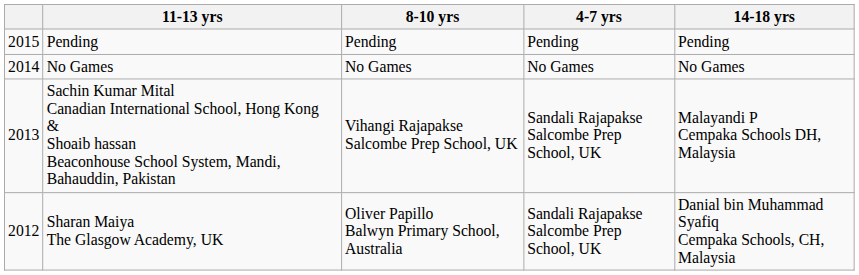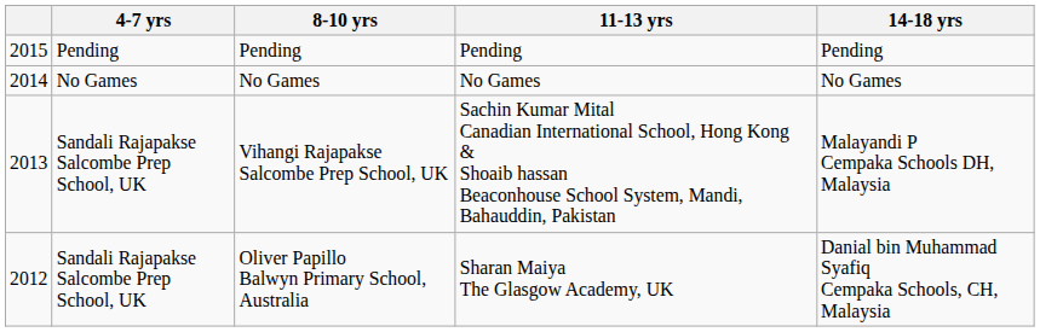columns swapped: 4-7 yrs <-> 11-13 yrs
